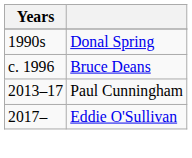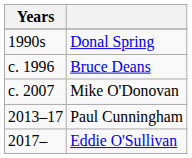+ row: c. 2007 | Mike O'Donovan
